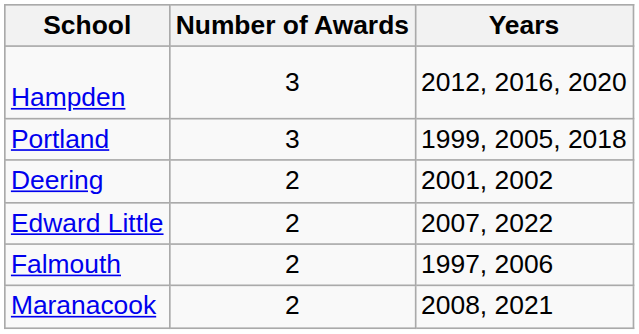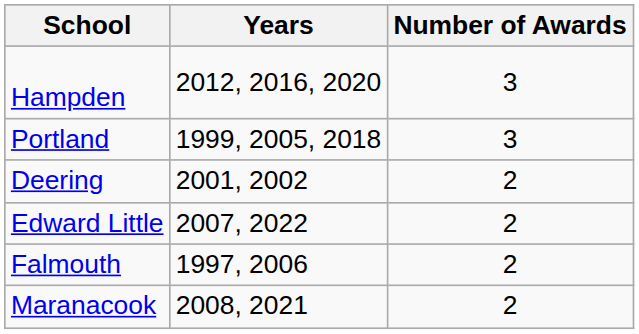columns swapped: Number of Awards <-> Years
